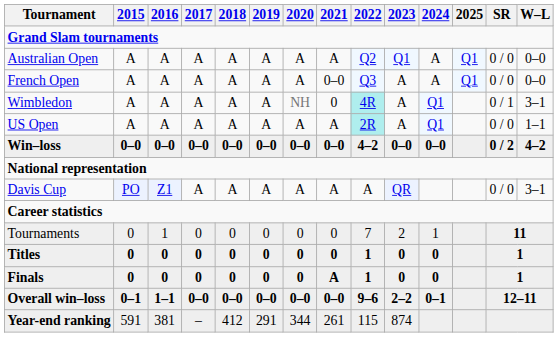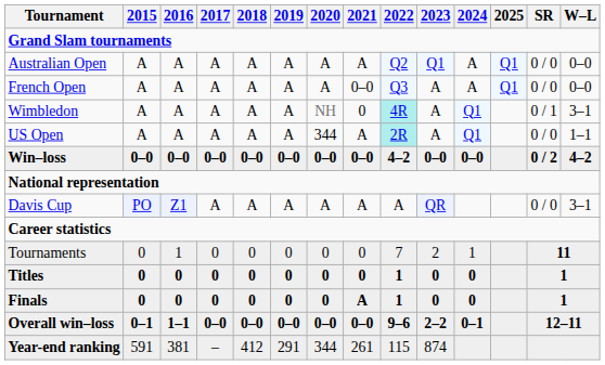US Open | 2020: A -> 344
